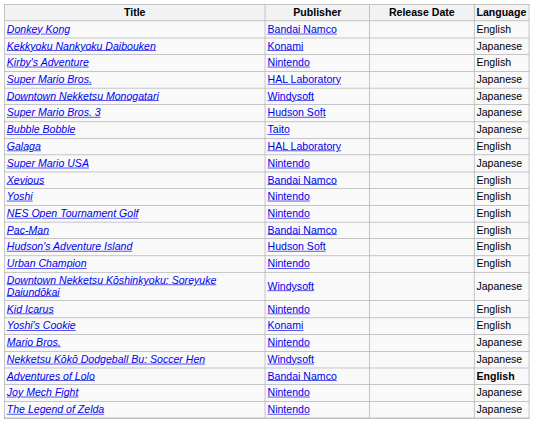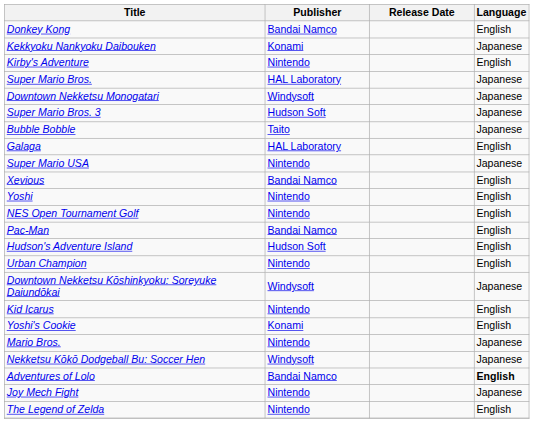The Legend of Zelda | Language: Japanese -> English
